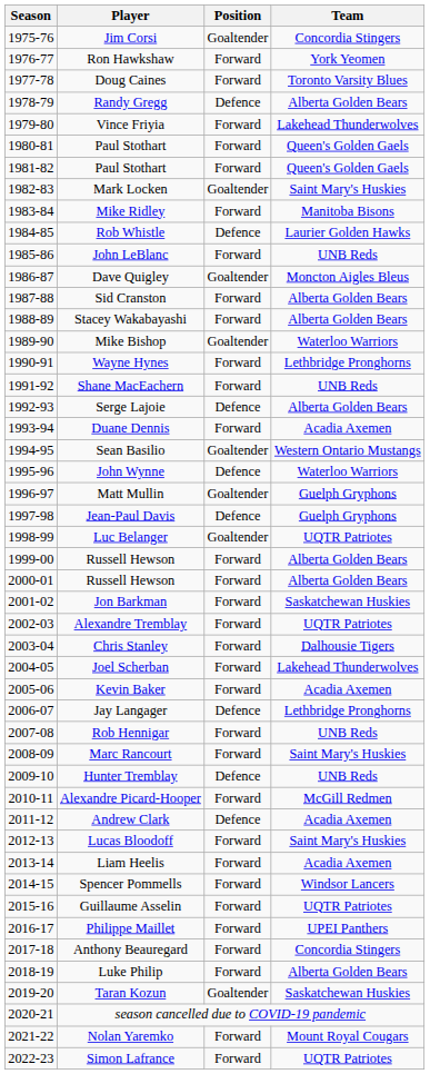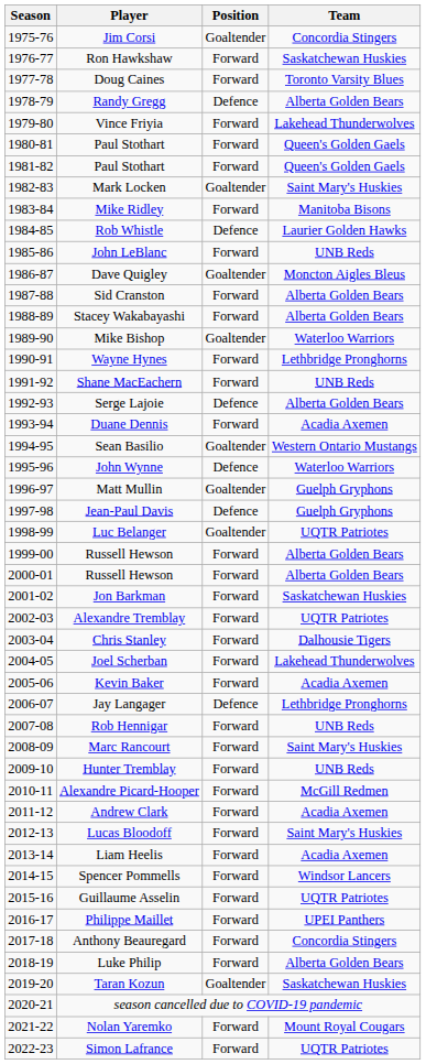Ron Hawkshaw | Team: York Yeomen -> Saskatchewan Huskies
Hunter Tremblay | Position: Defence -> Forward
Andrew Clark | Position: Defence -> Forward
